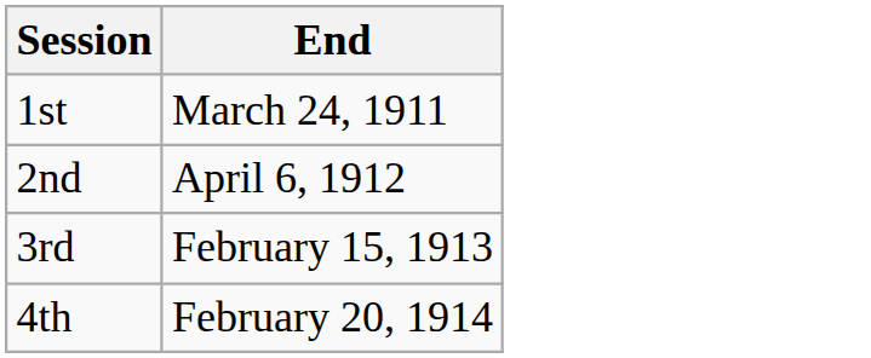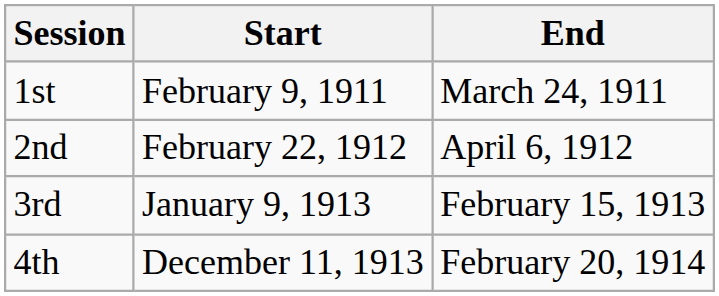+ column: Start | February 9, 1911 | February 22, 1912 | January 9, 1913 | December 11, 1913
